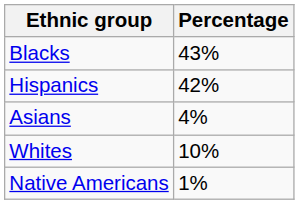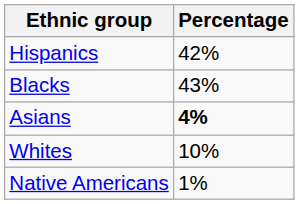rows swapped: Hispanics <-> Blacks
Asians | Percentage: normal -> bold
